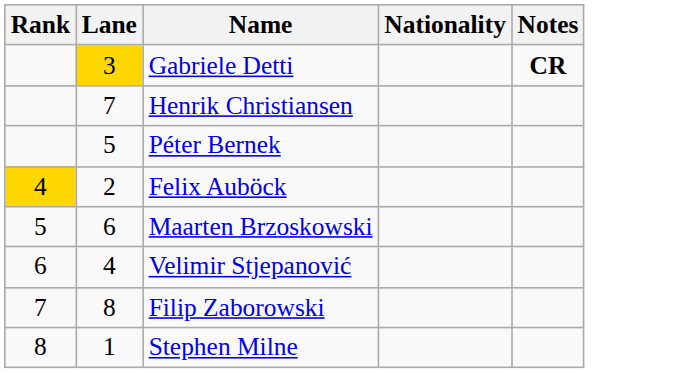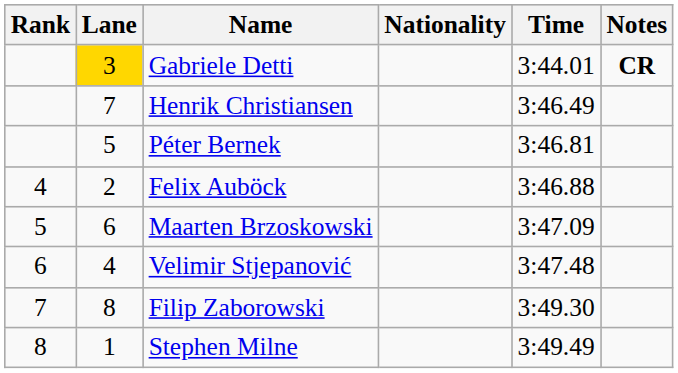+ column: Time | 3:44.01 | 3:46.49 | 3:46.81 | 3:46.88 | 3:47.09 | 3:47.48 | 3:49.30 | 3:49.49
Felix Auböck | Rank: gold background -> no background
